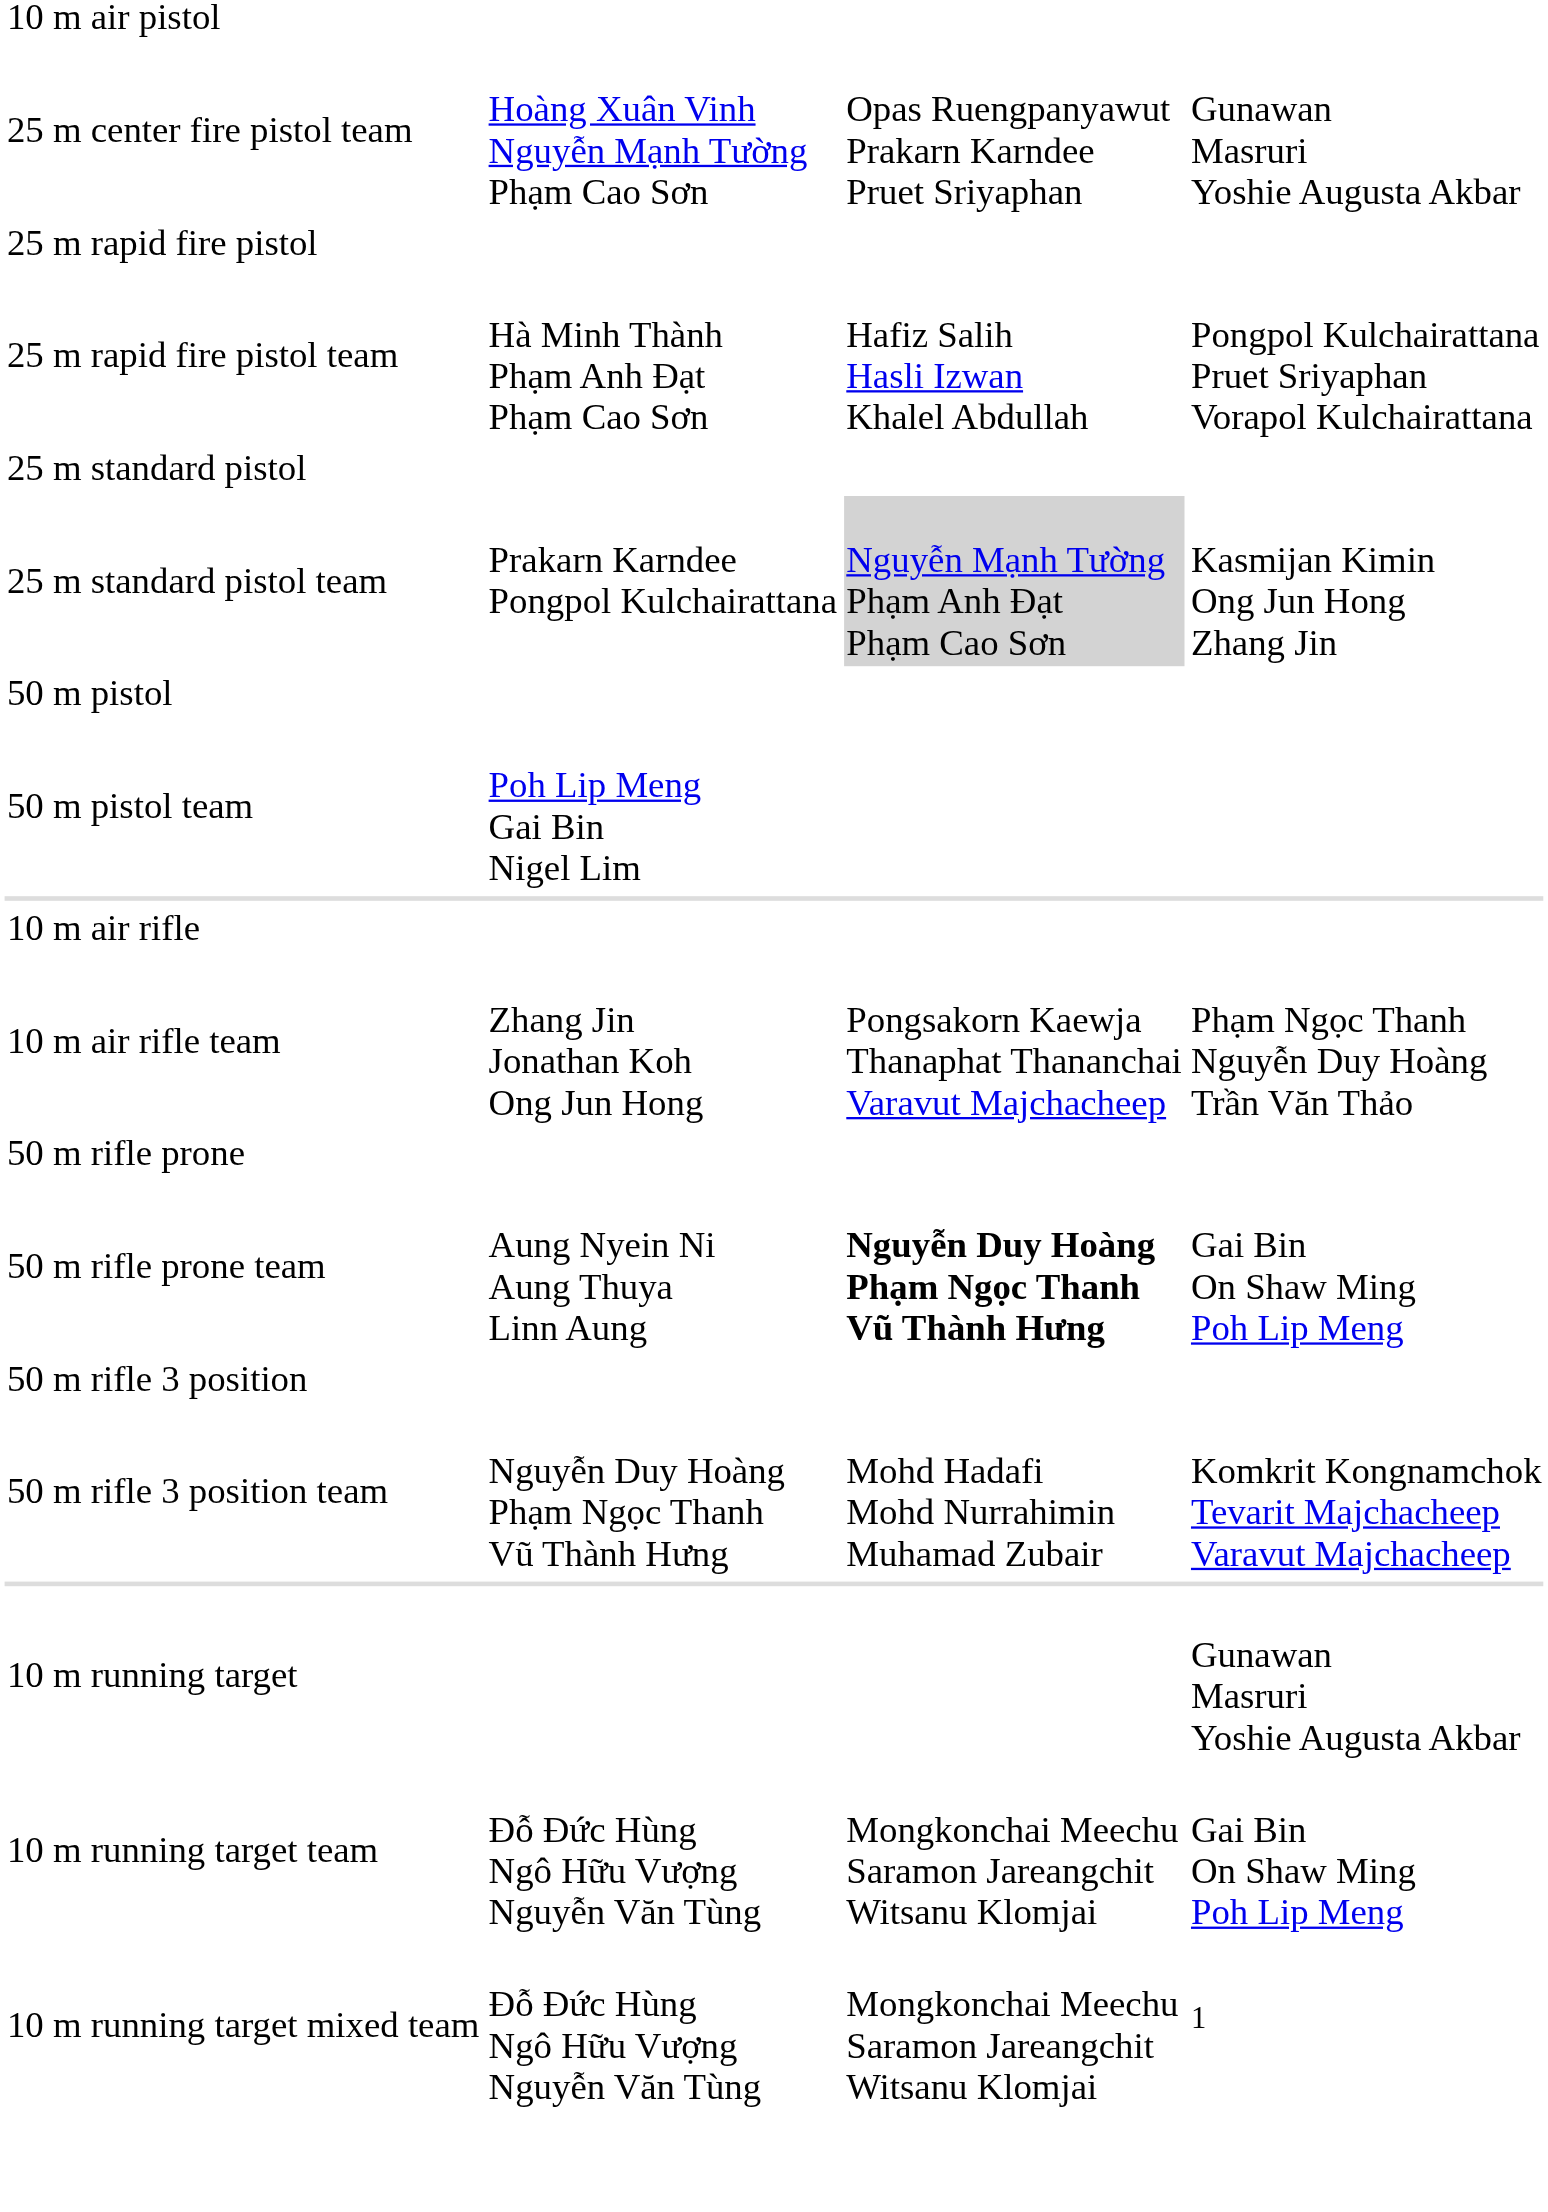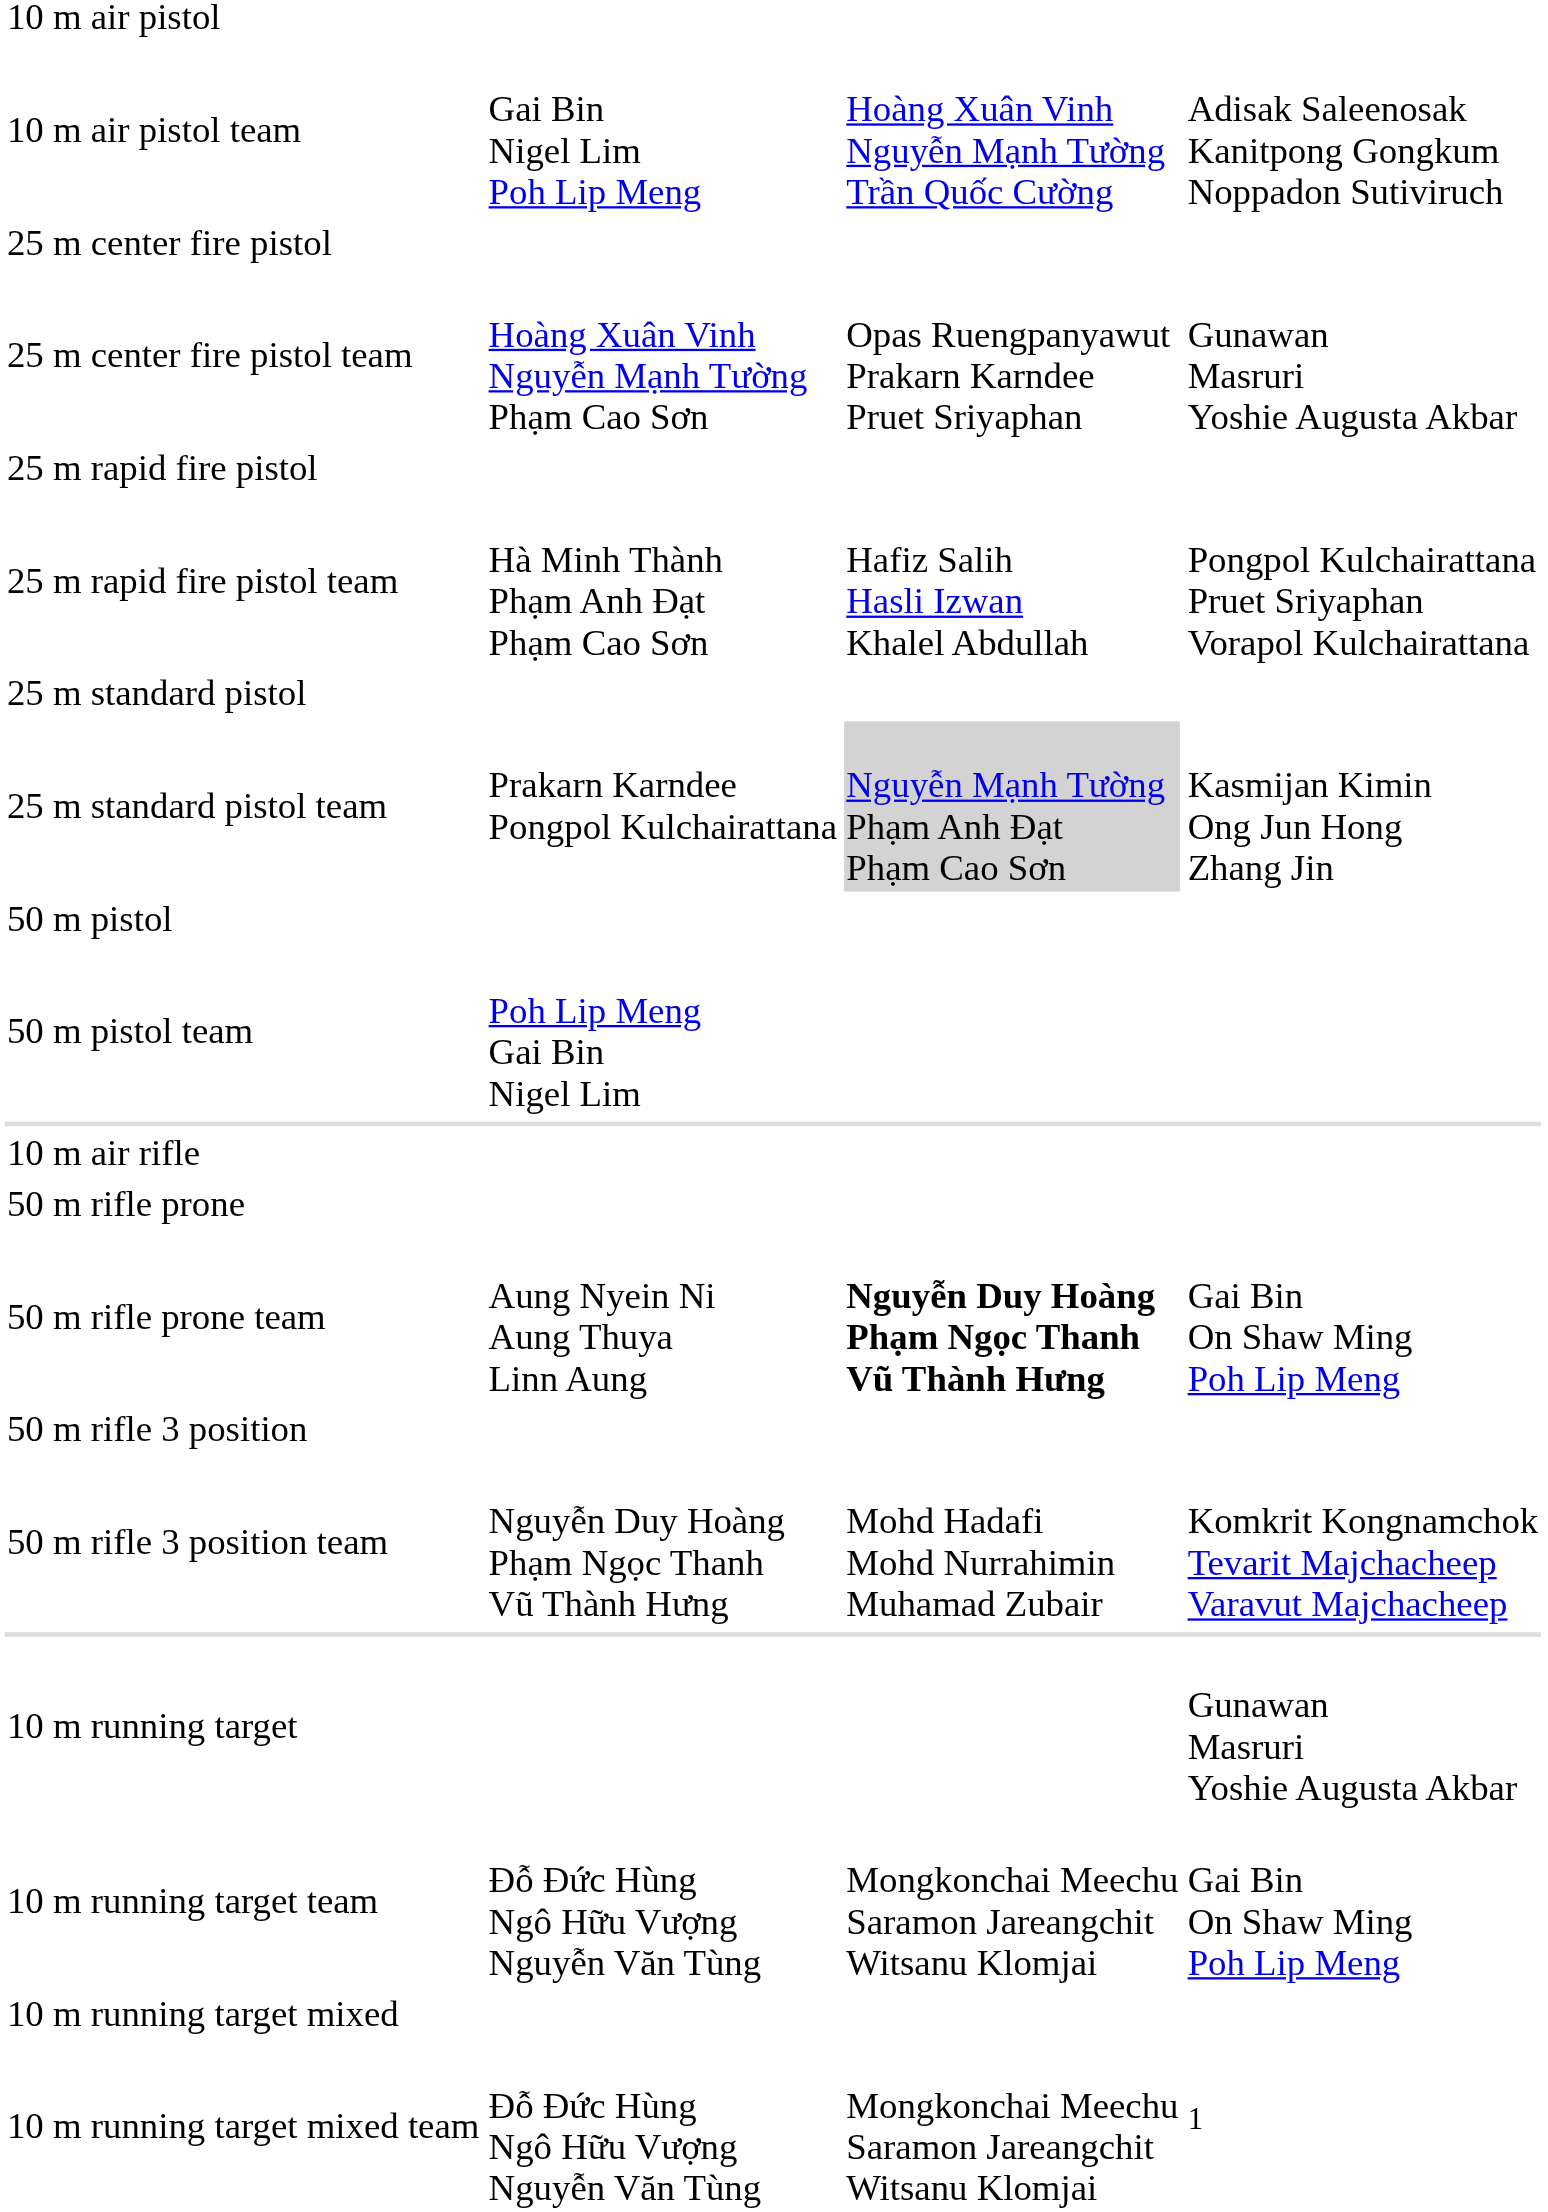+ row: 10 m air pistol team | Gai Bin Nigel Lim Poh Lip Meng | Hoàng Xuân Vinh Nguyễn Mạnh Tường Trần Quốc Cường | Adisak Saleenosak Kanitpong Gongkum Noppadon Sutiviruch
+ row: 25 m center fire pistol
- row: 10 m air rifle team | Zhang Jin Jonathan Koh Ong Jun Hong | Pongsakorn Kaewja Thanaphat Thananchai Varavut Majchacheep | Phạm Ngọc Thanh Nguyễn Duy Hoàng Trần Văn Thảo
+ row: 10 m running target mixed
